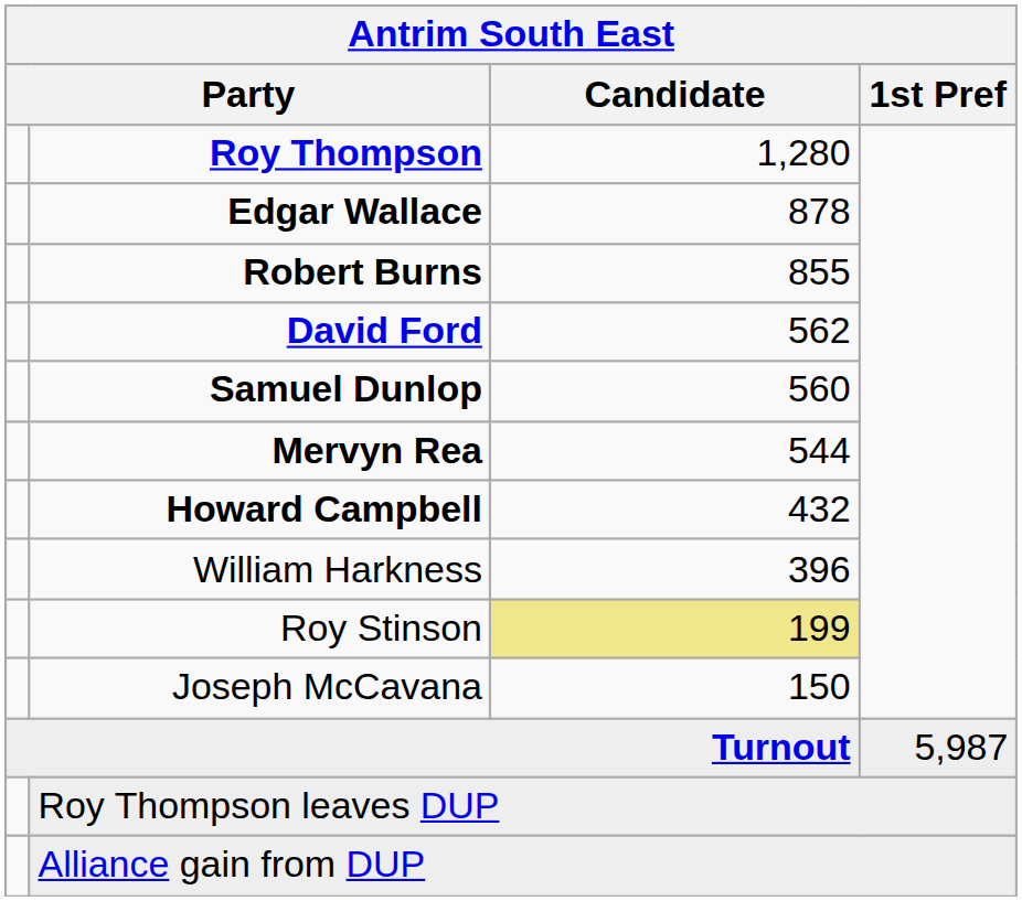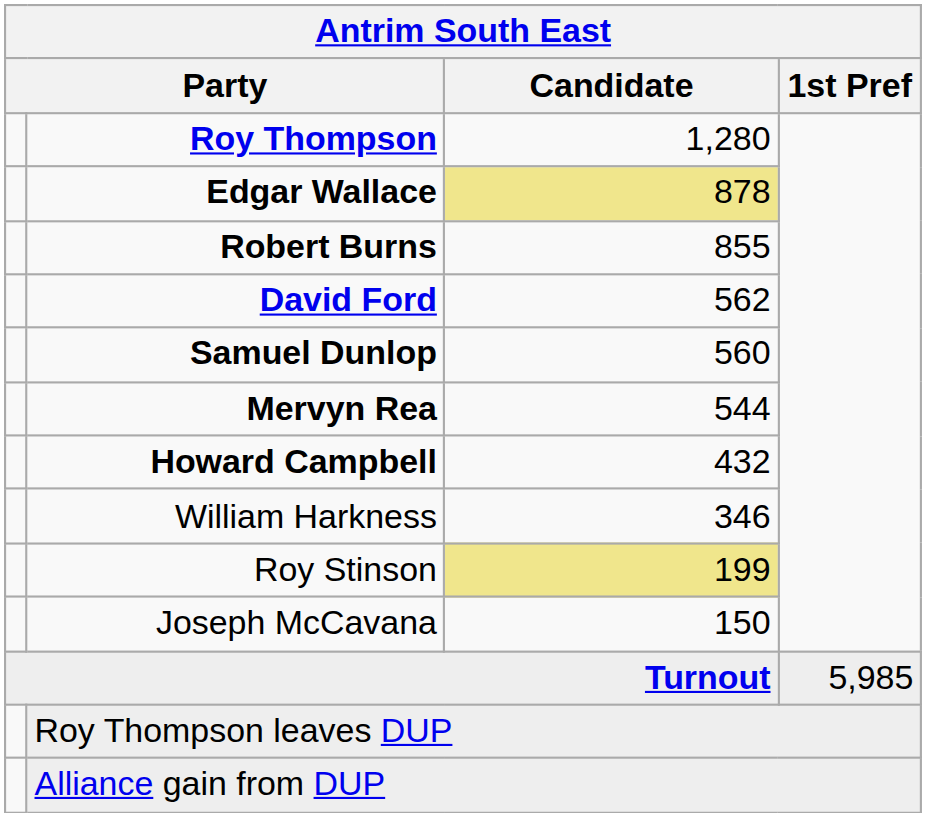Edgar Wallace | Candidate: no background -> khaki background
William Harkness | Candidate: 396 -> 346
Turnout | 1st Pref: 5,987 -> 5,985
